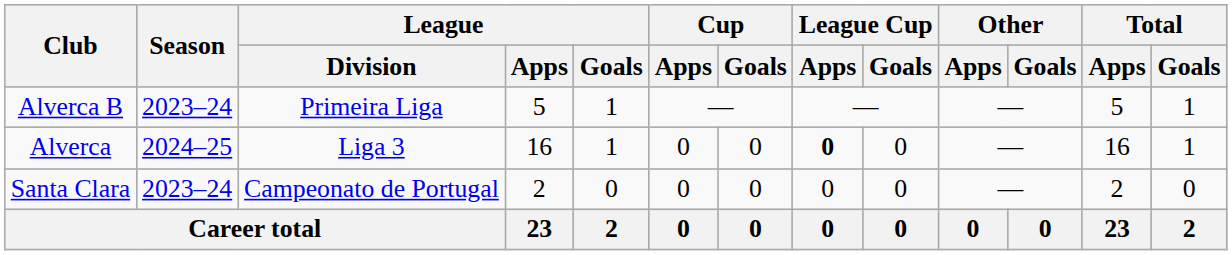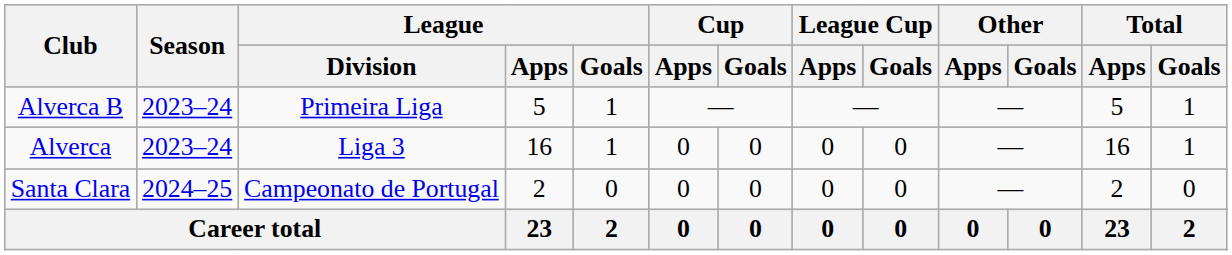Alverca | Season: 2024–25 -> 2023–24
Alverca | League Cup / Apps: bold -> normal
Santa Clara | Season: 2023–24 -> 2024–25
